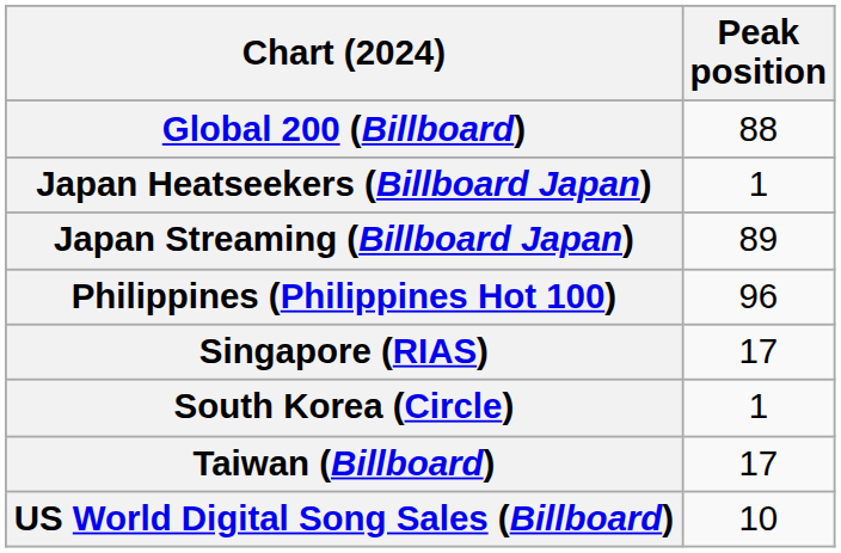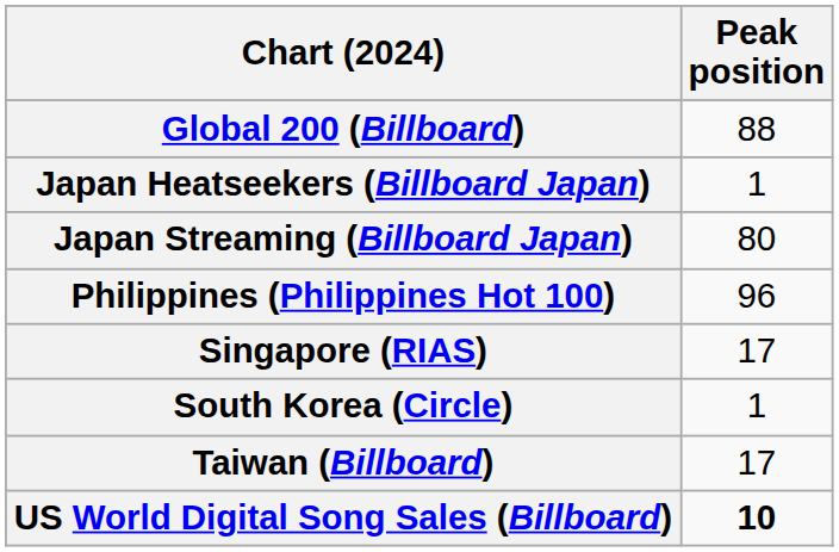Japan Streaming (Billboard Japan) | Peak position: 89 -> 80
US World Digital Song Sales (Billboard) | Peak position: normal -> bold
